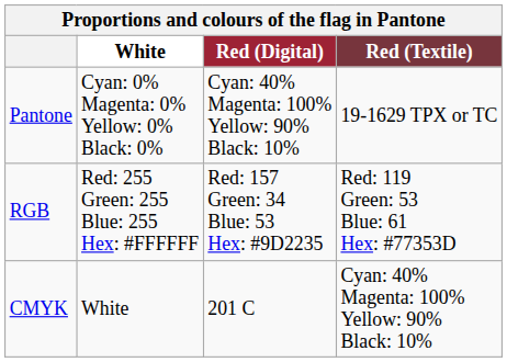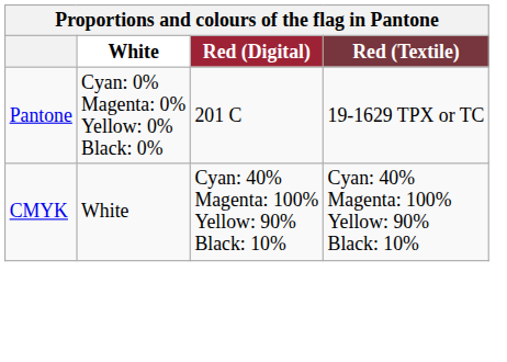Pantone | Red (Digital): Cyan: 40% Magenta: 100% Yellow: 90% Black: 10% -> 201 C
- row: RGB | Red: 255 Green: 255 Blue: 255 Hex: #FFFFFF | Red: 157 Green: 34 Blue: 53 Hex: #9D2235 | Red: 119 Green: 53 Blue: 61 Hex: #77353D
CMYK | Red (Digital): 201 C -> Cyan: 40% Magenta: 100% Yellow: 90% Black: 10%
